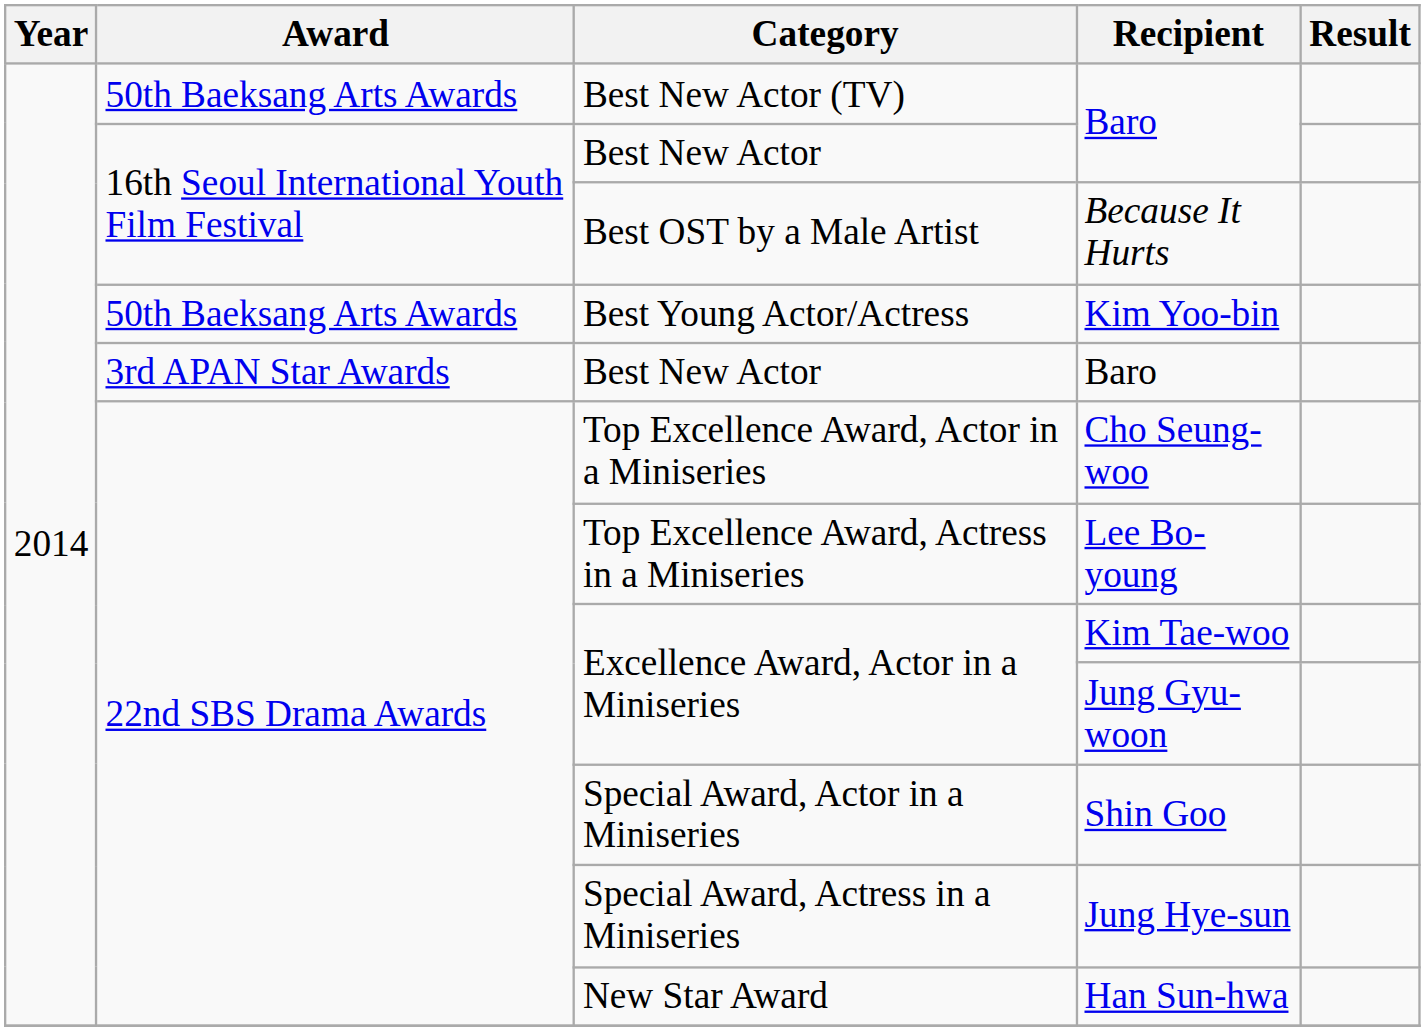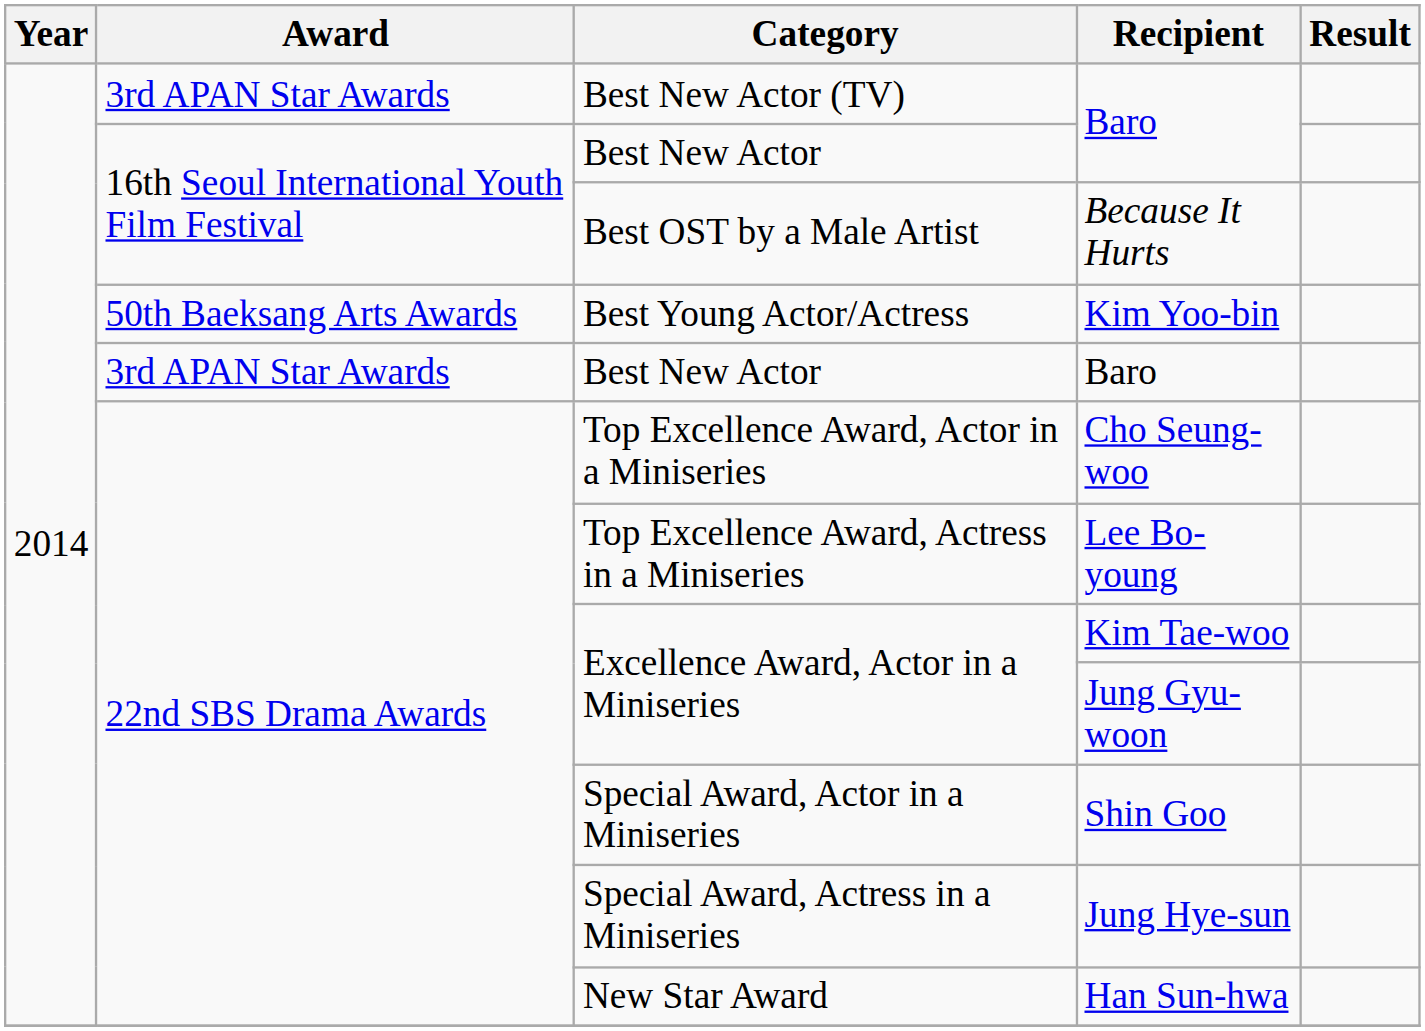Best New Actor (TV) | Award: 50th Baeksang Arts Awards -> 3rd APAN Star Awards
